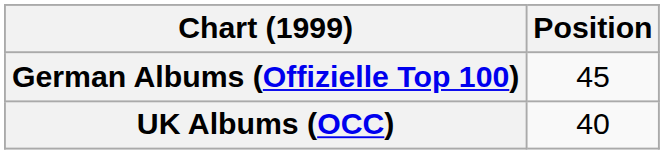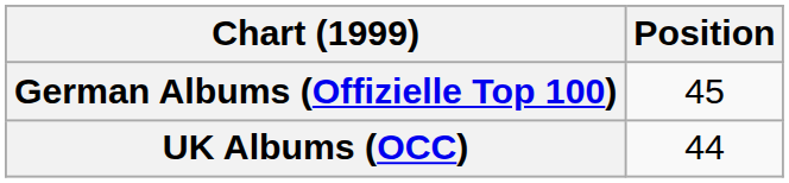UK Albums (OCC) | Position: 40 -> 44
